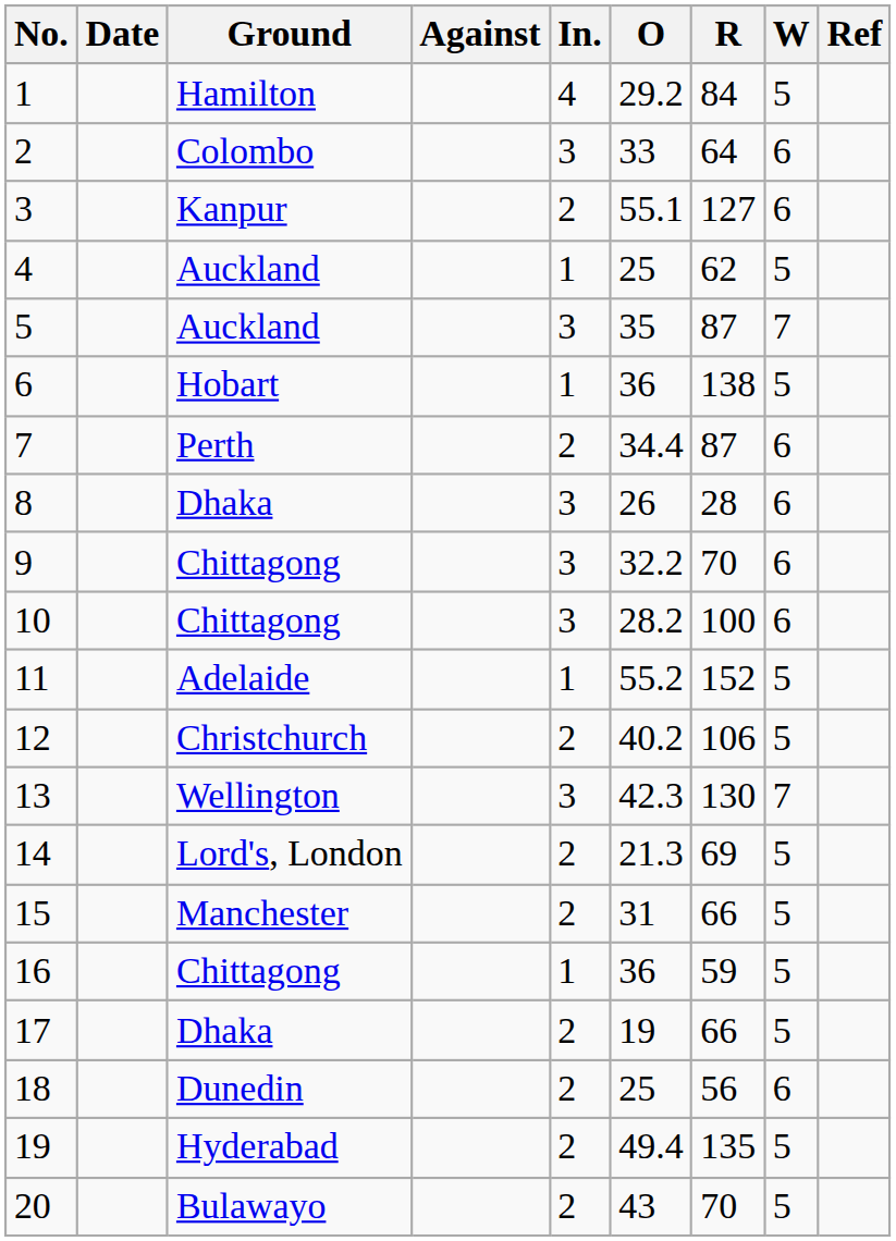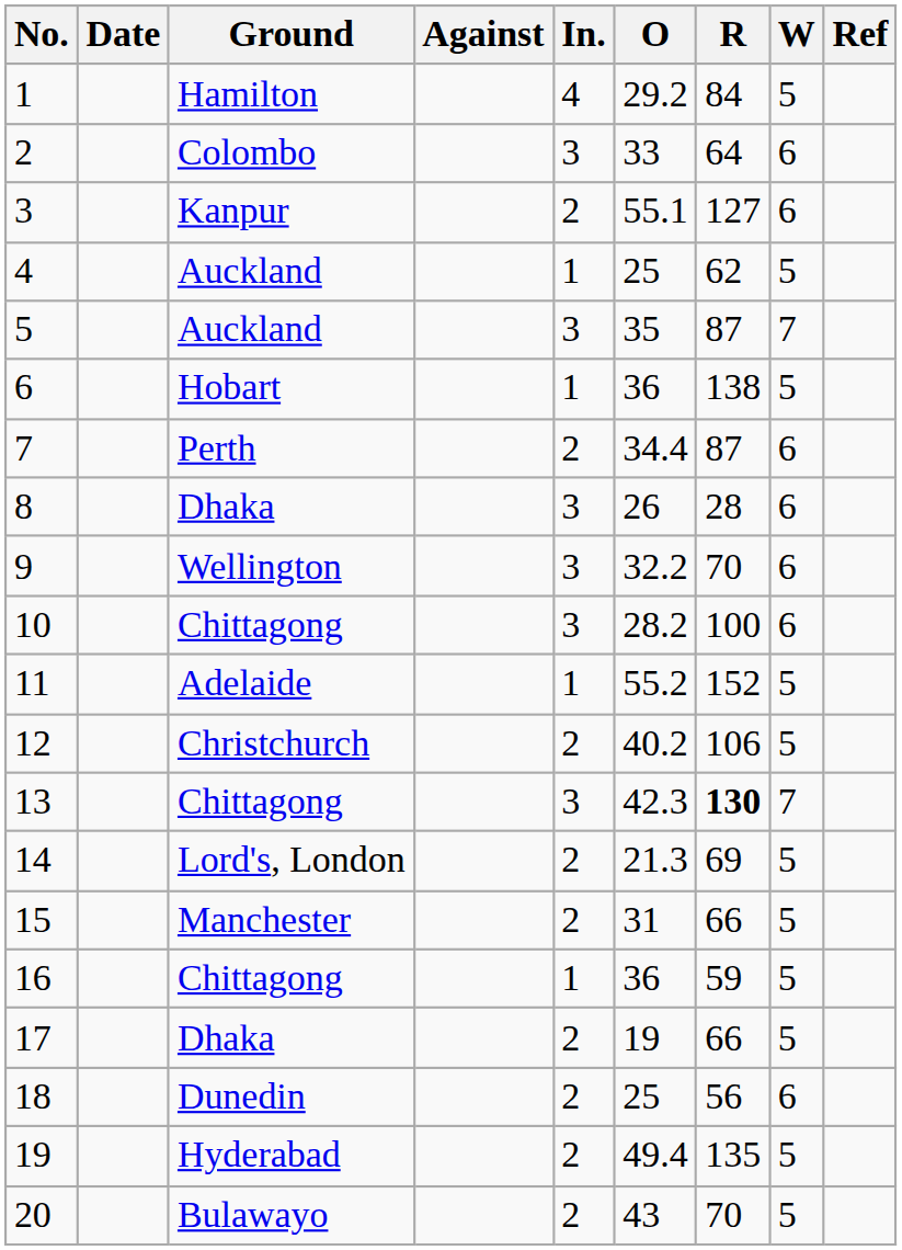9 | Ground: Chittagong -> Wellington
13 | Ground: Wellington -> Chittagong
13 | R: normal -> bold
